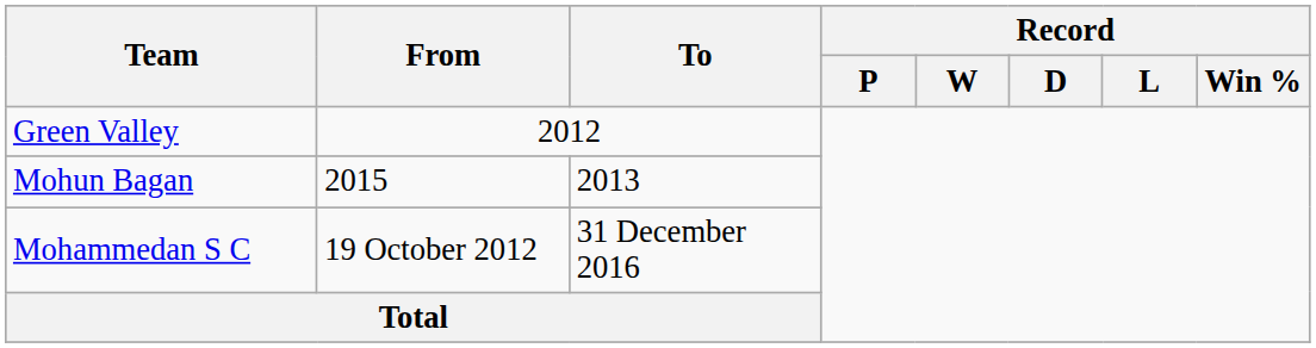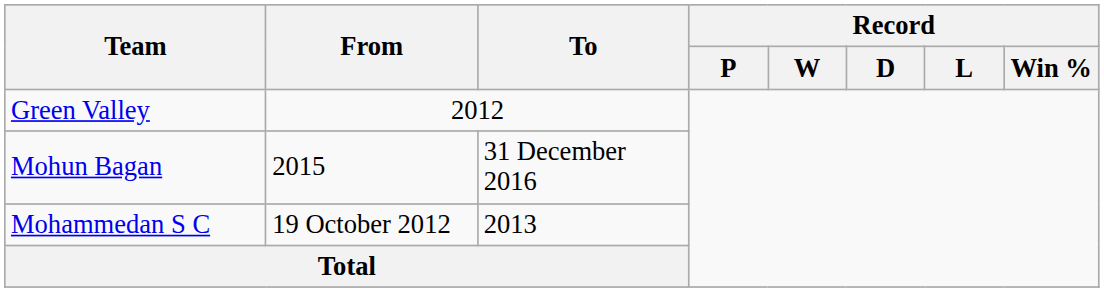Mohun Bagan | To: 2013 -> 31 December 2016
Mohammedan S C | To: 31 December 2016 -> 2013
